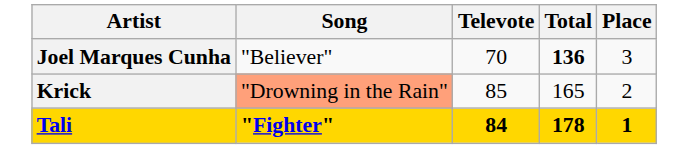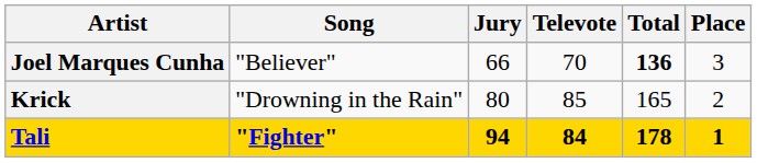+ column: Jury | 66 | 80 | 94
Krick | Song: lightsalmon background -> no background
